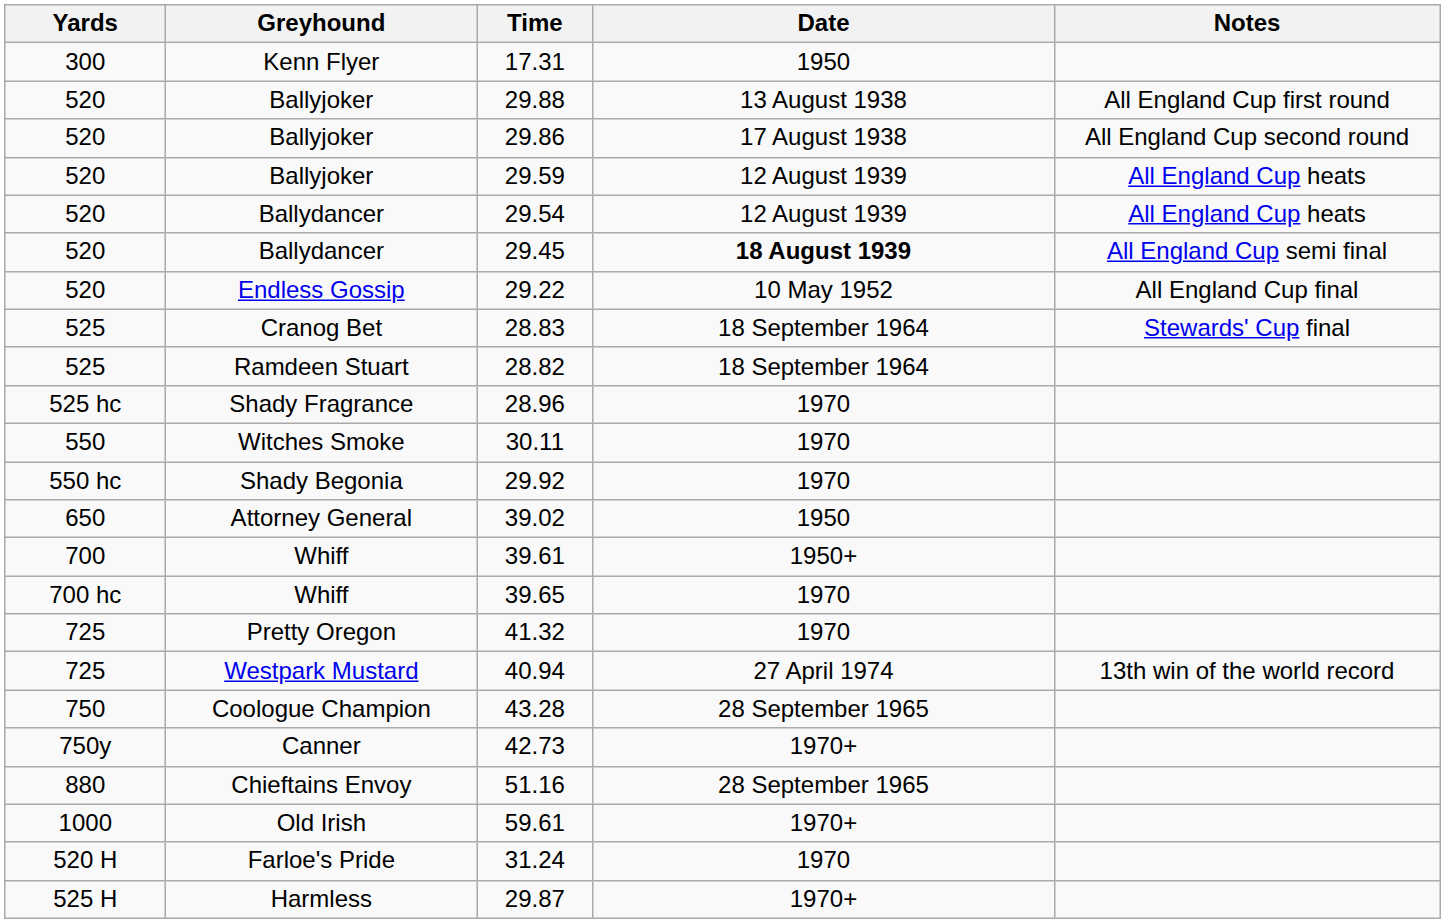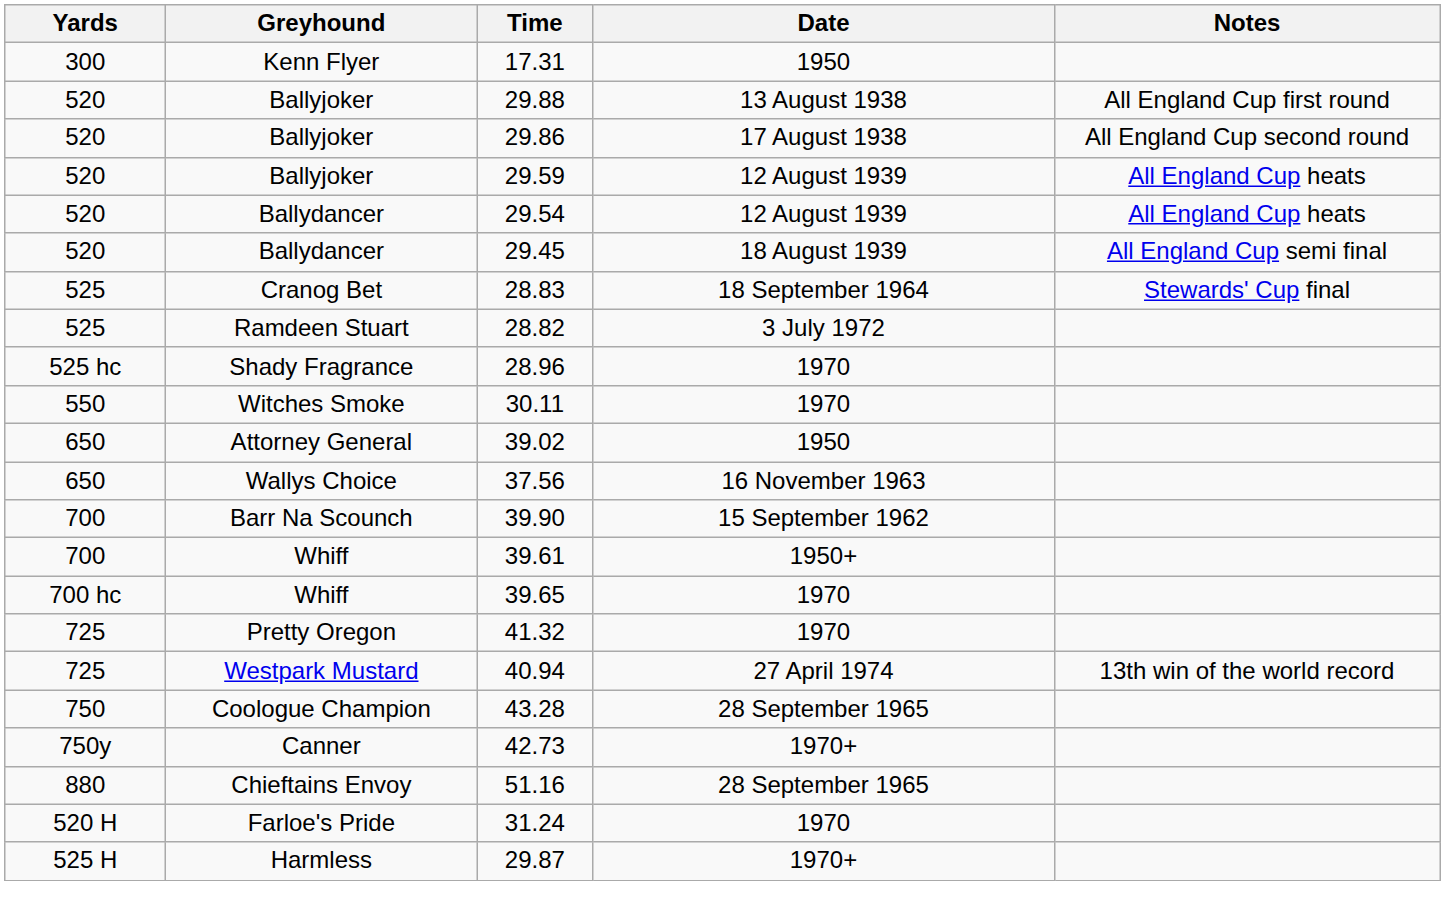29.45 | Date: bold -> normal
- row: 520 | Endless Gossip | 29.22 | 10 May 1952 | All England Cup final
28.82 | Date: 18 September 1964 -> 3 July 1972
- row: 550 hc | Shady Begonia | 29.92 | 1970
+ row: 650 | Wallys Choice | 37.56 | 16 November 1963
+ row: 700 | Barr Na Scounch | 39.90 | 15 September 1962
- row: 1000 | Old Irish | 59.61 | 1970+
